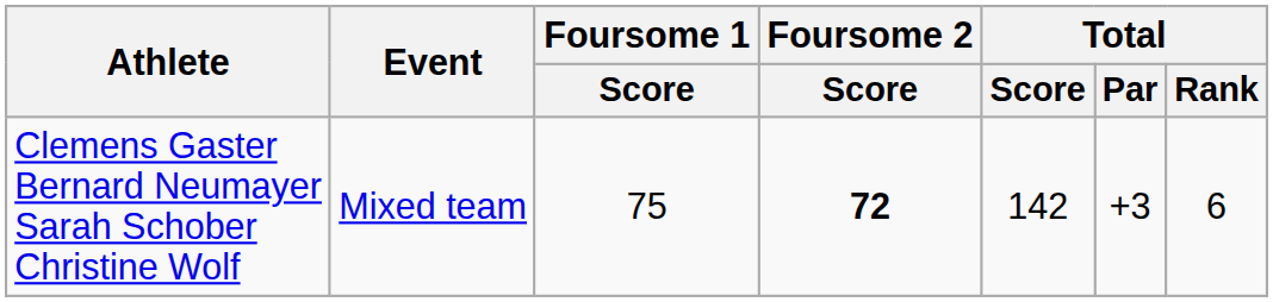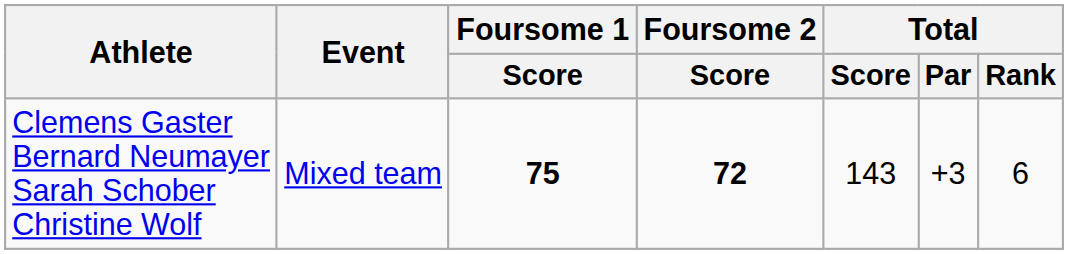Clemens Gaster Bernard Neumayer Sarah Schober Christine Wolf | Foursome 1 / Score: normal -> bold
Clemens Gaster Bernard Neumayer Sarah Schober Christine Wolf | Total / Score: 142 -> 143
